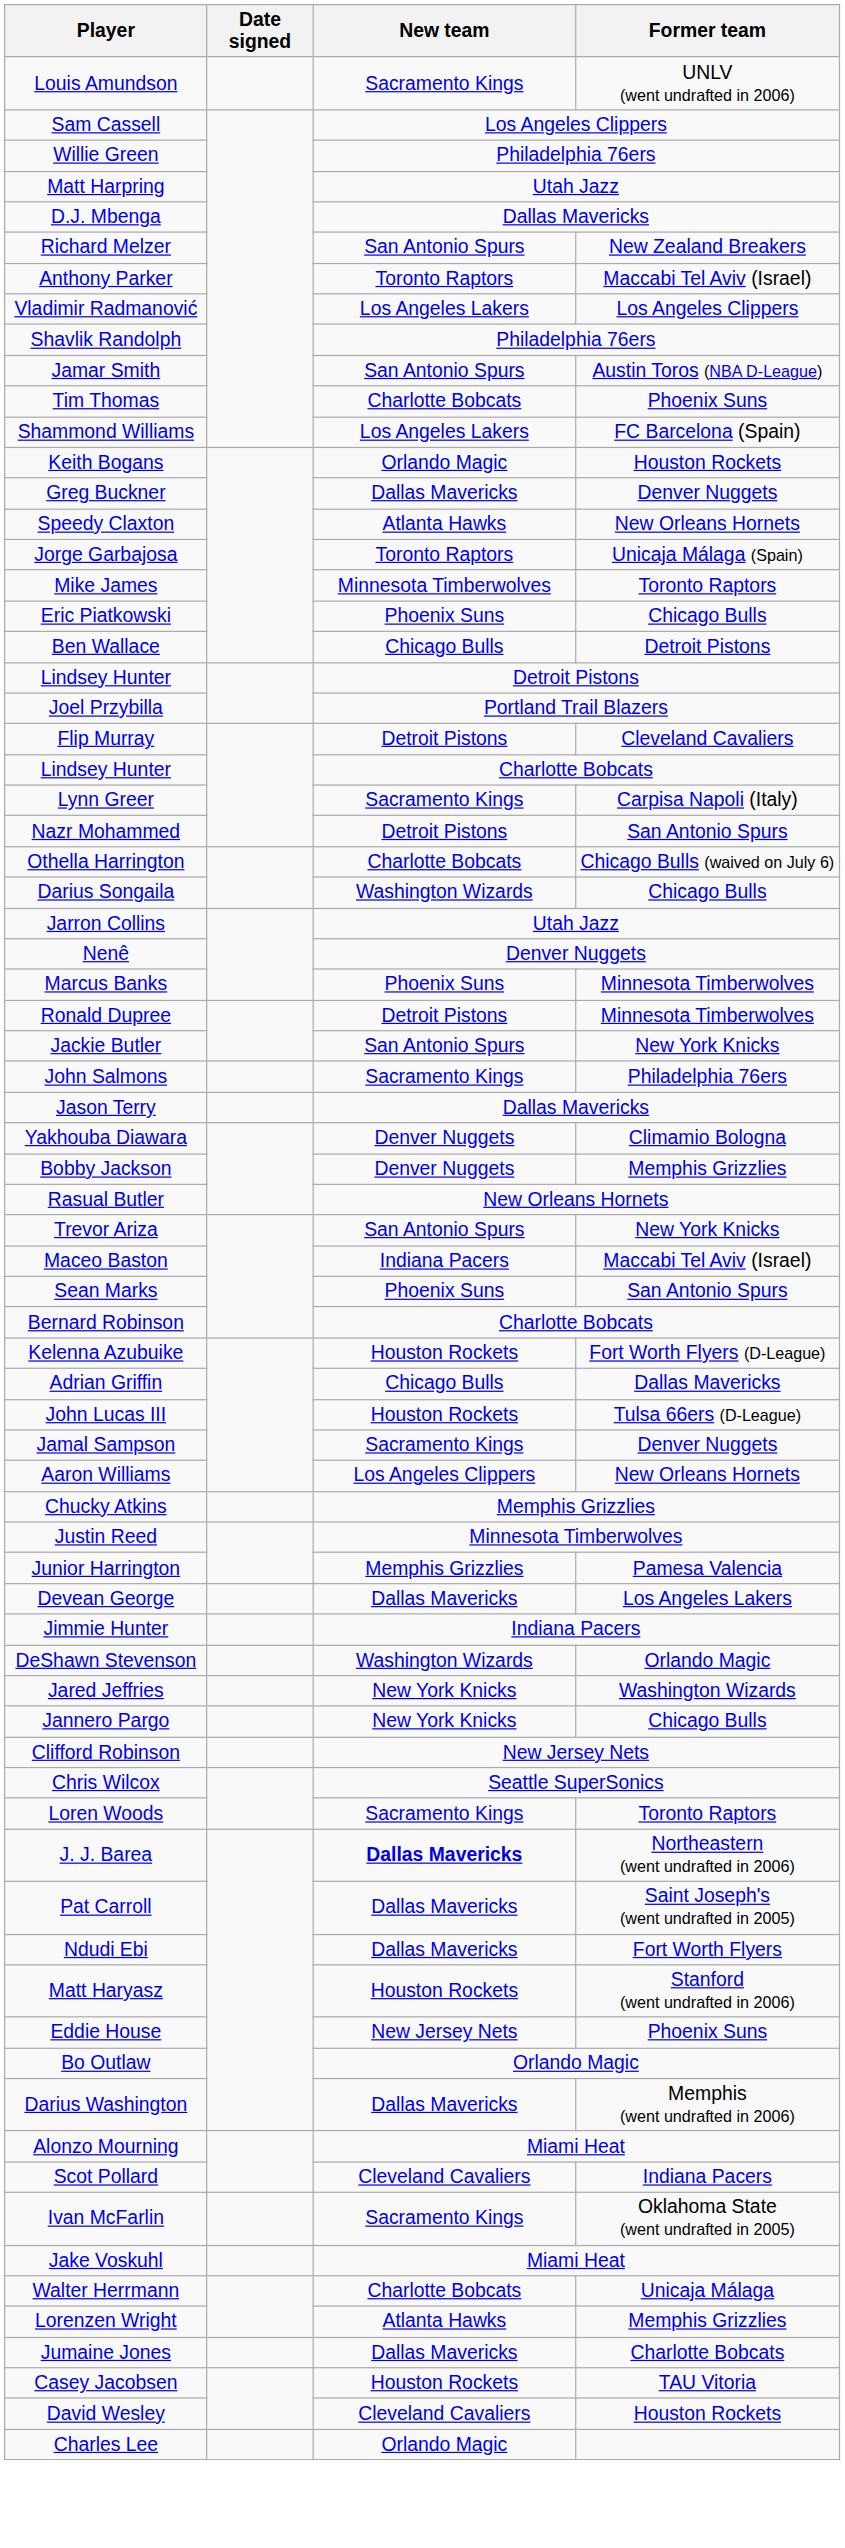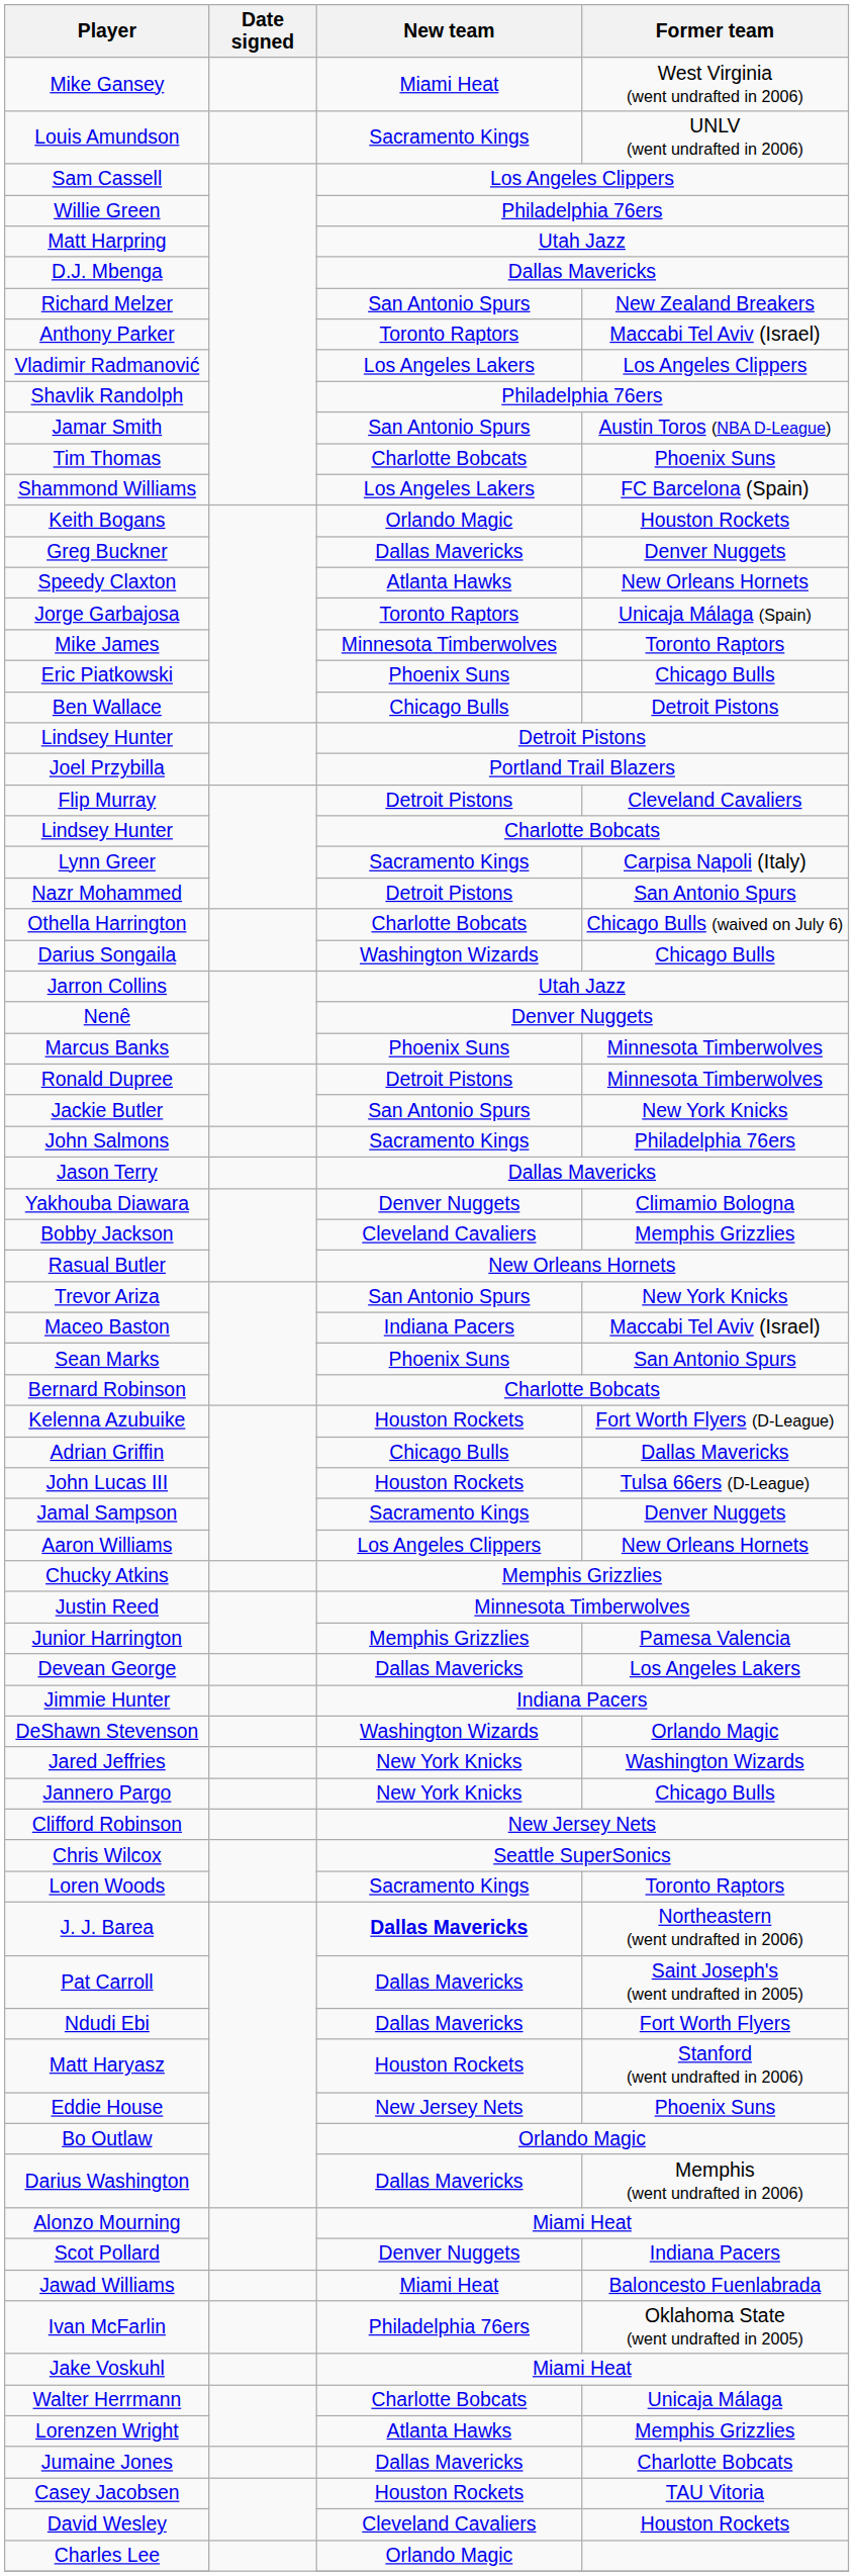+ row: Mike Gansey | Miami Heat | West Virginia (went undrafted in 2006)
Bobby Jackson | New team: Denver Nuggets -> Cleveland Cavaliers
Scot Pollard | New team: Cleveland Cavaliers -> Denver Nuggets
+ row: Jawad Williams | Miami Heat | Baloncesto Fuenlabrada
Ivan McFarlin | New team: Sacramento Kings -> Philadelphia 76ers
